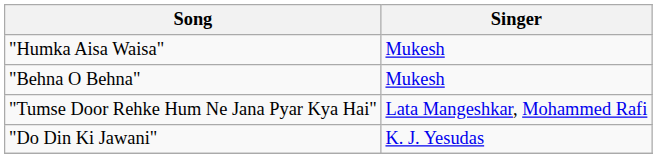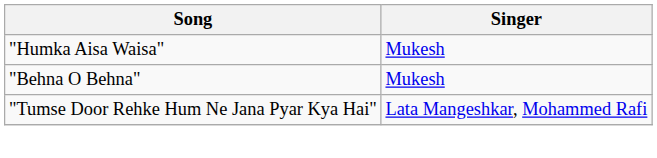- row: "Do Din Ki Jawani" | K. J. Yesudas
